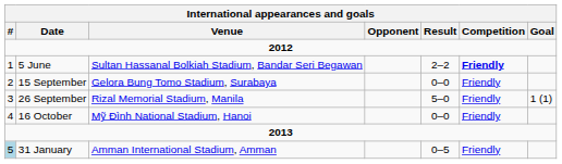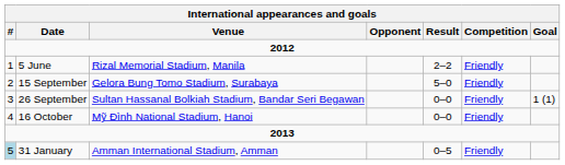5 June | Venue: Sultan Hassanal Bolkiah Stadium, Bandar Seri Begawan -> Rizal Memorial Stadium, Manila
5 June | Competition: bold -> normal
15 September | Result: 0–0 -> 5–0
26 September | Venue: Rizal Memorial Stadium, Manila -> Sultan Hassanal Bolkiah Stadium, Bandar Seri Begawan
26 September | Result: 5–0 -> 0–0
